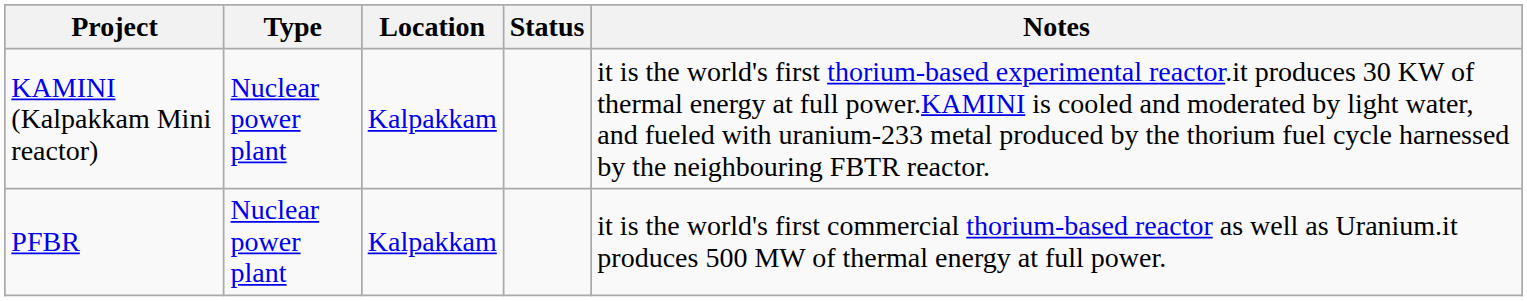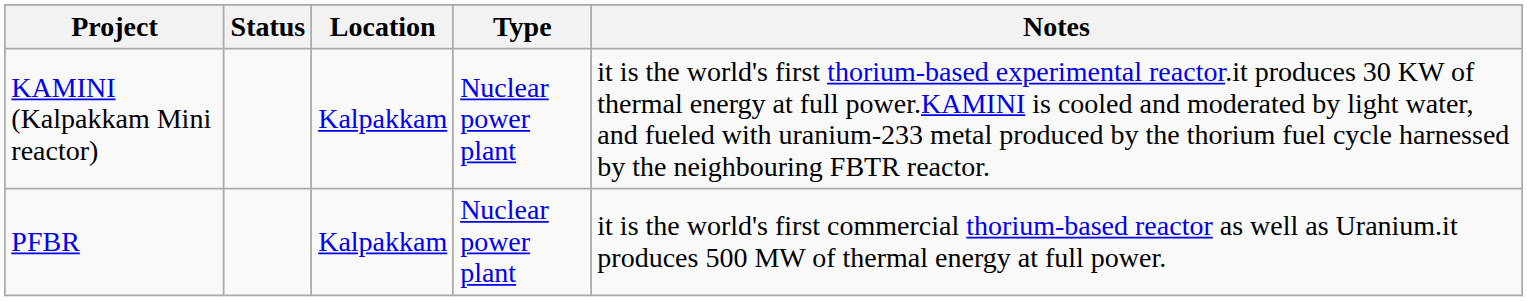columns swapped: Type <-> Status
